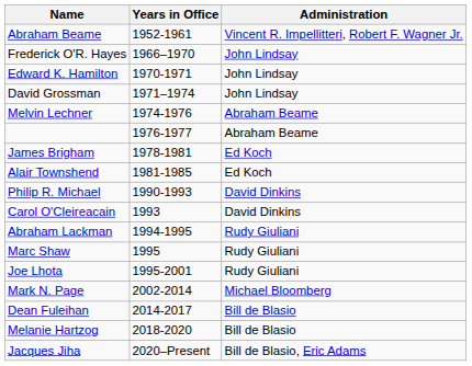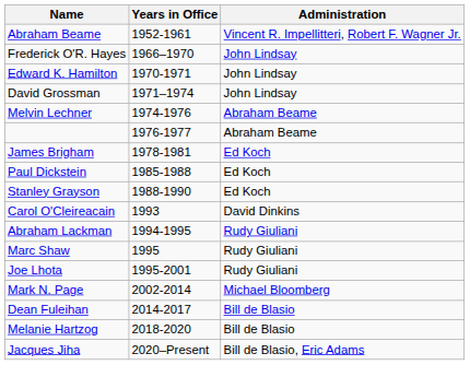- row: Alair Townshend | 1981-1985 | Ed Koch
+ row: Paul Dickstein | 1985-1988 | Ed Koch
+ row: Stanley Grayson | 1988-1990 | Ed Koch
- row: Philip R. Michael | 1990-1993 | David Dinkins
